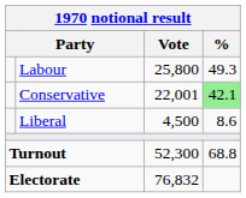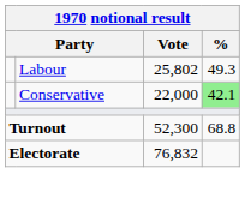Labour | Vote: 25,800 -> 25,802
Conservative | Vote: 22,001 -> 22,000
- row: Liberal | 4,500 | 8.6
